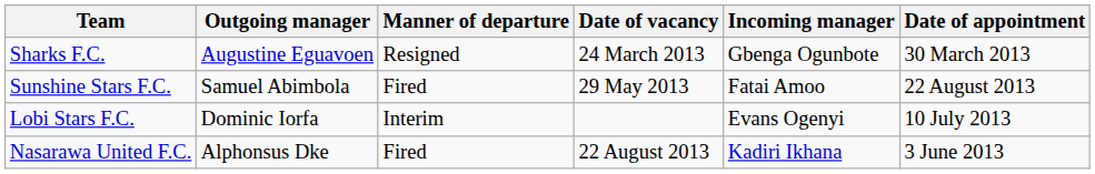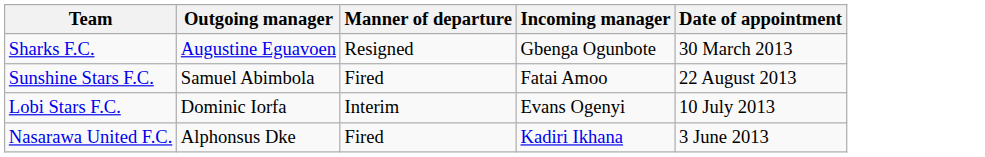- column: Date of vacancy | 24 March 2013 | 29 May 2013 | 22 August 2013
